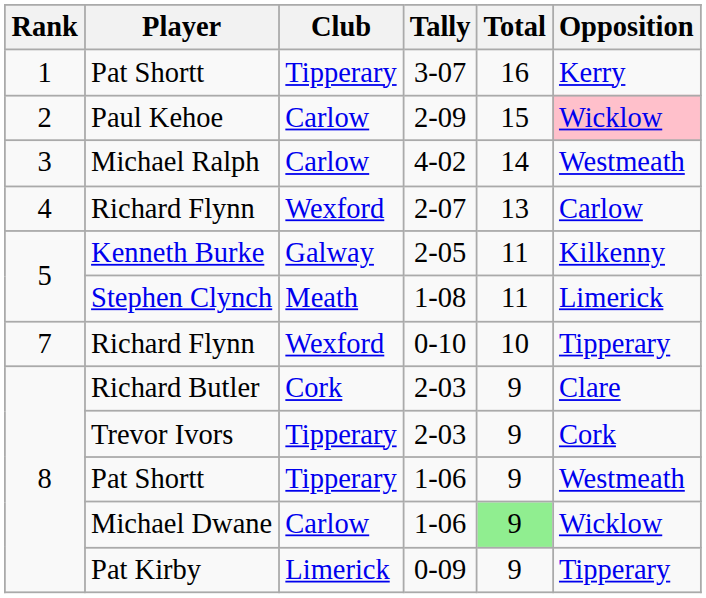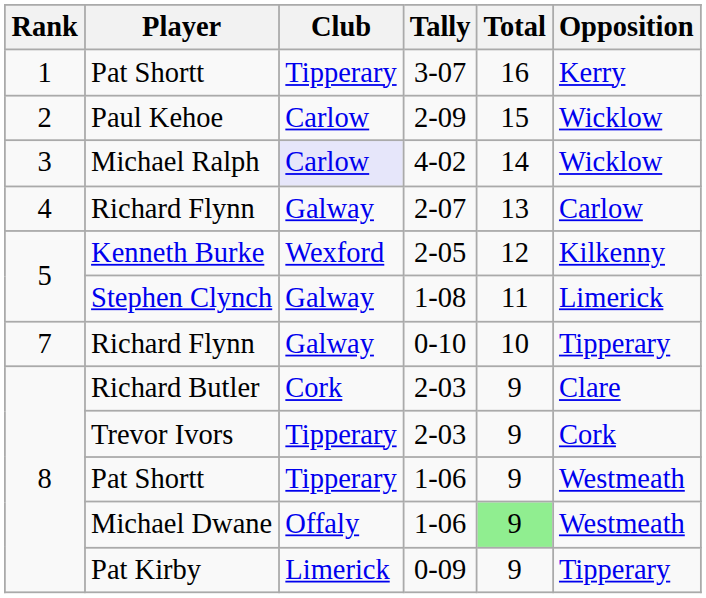Paul Kehoe | Opposition: pink background -> no background
Michael Ralph | Club: no background -> lavender background
Michael Ralph | Opposition: Westmeath -> Wicklow
Richard Flynn / 2-07 | Club: Wexford -> Galway
Kenneth Burke | Club: Galway -> Wexford
Kenneth Burke | Total: 11 -> 12
Stephen Clynch | Club: Meath -> Galway
Richard Flynn / 0-10 | Club: Wexford -> Galway
Michael Dwane | Club: Carlow -> Offaly
Michael Dwane | Opposition: Wicklow -> Westmeath
